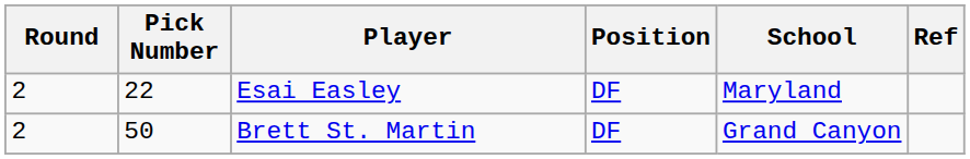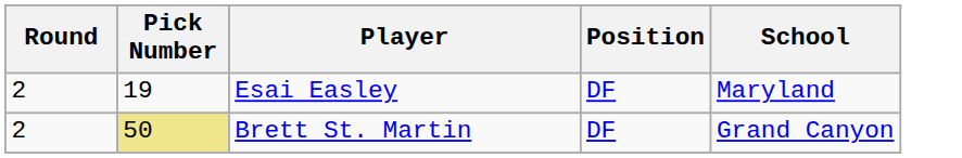- column: Ref
Esai Easley | Pick Number: 22 -> 19
Brett St. Martin | Pick Number: no background -> khaki background
